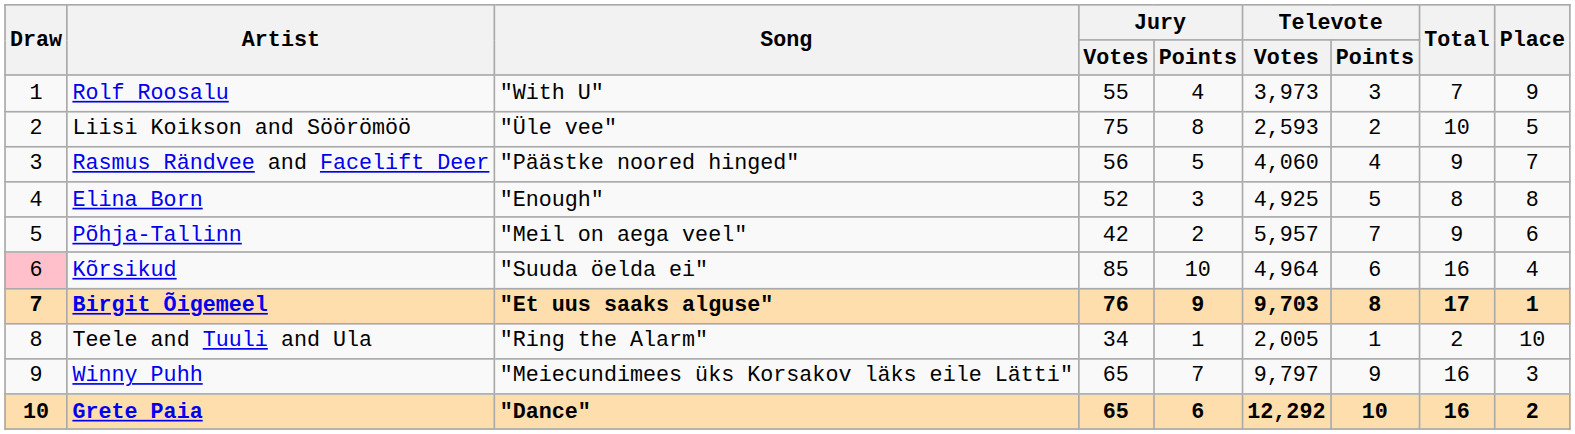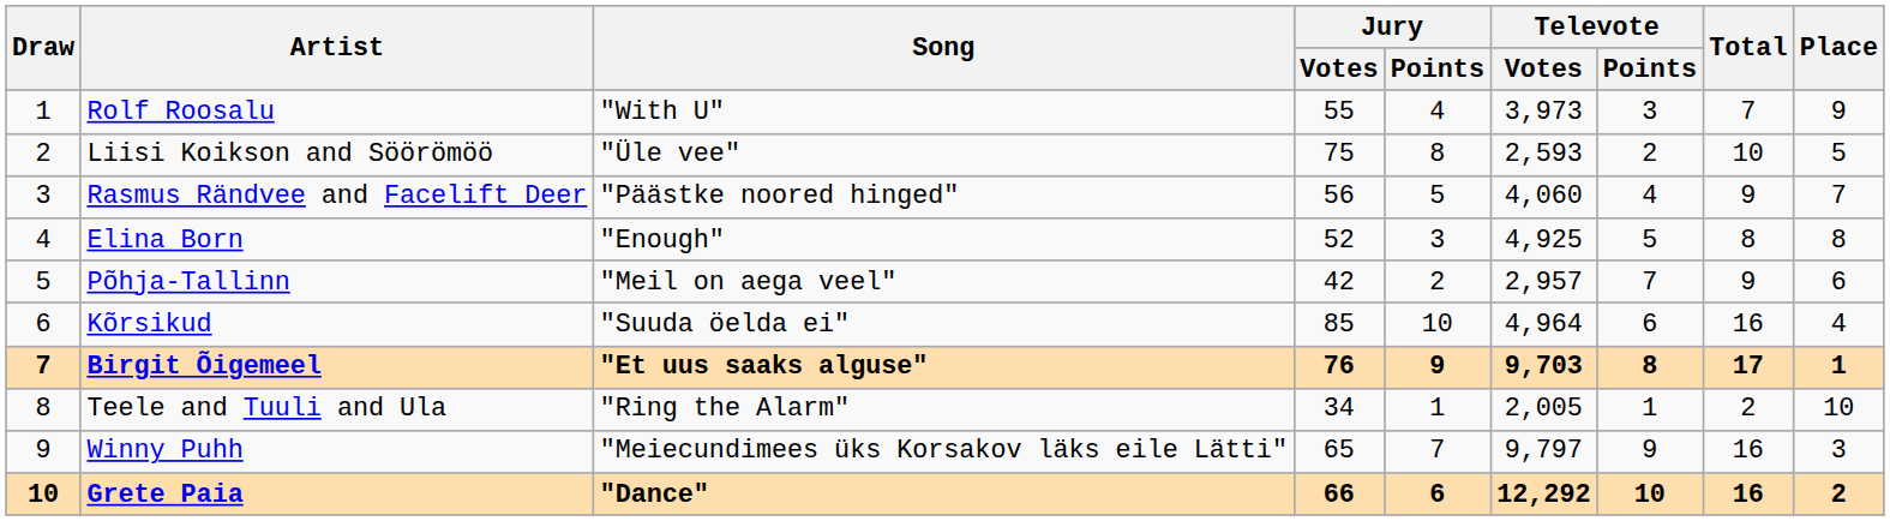Põhja-Tallinn | Televote / Votes: 5,957 -> 2,957
Kõrsikud | Draw: pink background -> no background
Grete Paia | Jury / Votes: 65 -> 66
